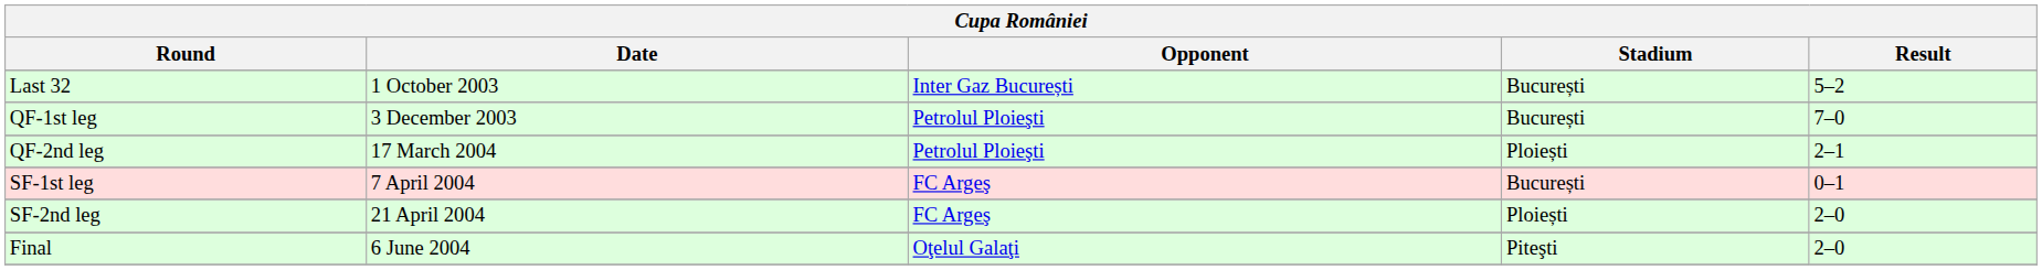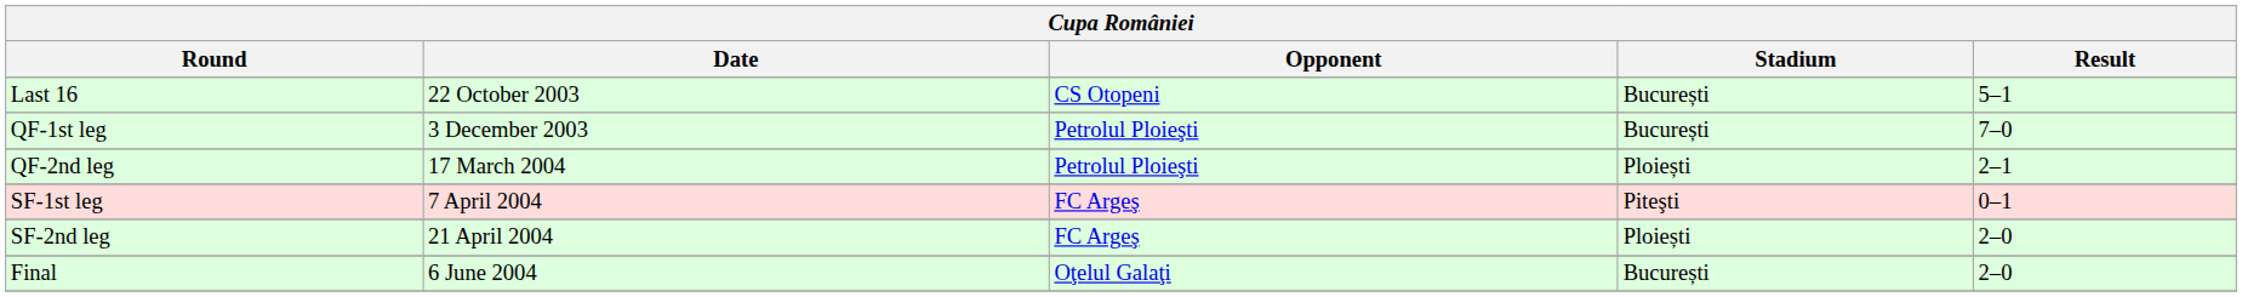- row: Last 32 | 1 October 2003 | Inter Gaz București | București | 5–2
+ row: Last 16 | 22 October 2003 | CS Otopeni | București | 5–1
SF-1st leg | Stadium: București -> Piteşti
Final | Stadium: Piteşti -> București
